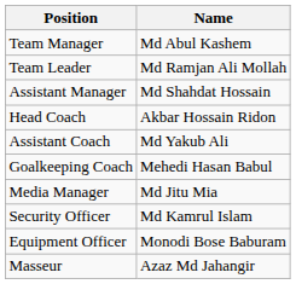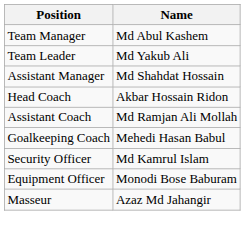Team Leader | Name: Md Ramjan Ali Mollah -> Md Yakub Ali
Assistant Coach | Name: Md Yakub Ali -> Md Ramjan Ali Mollah
- row: Media Manager | Md Jitu Mia
